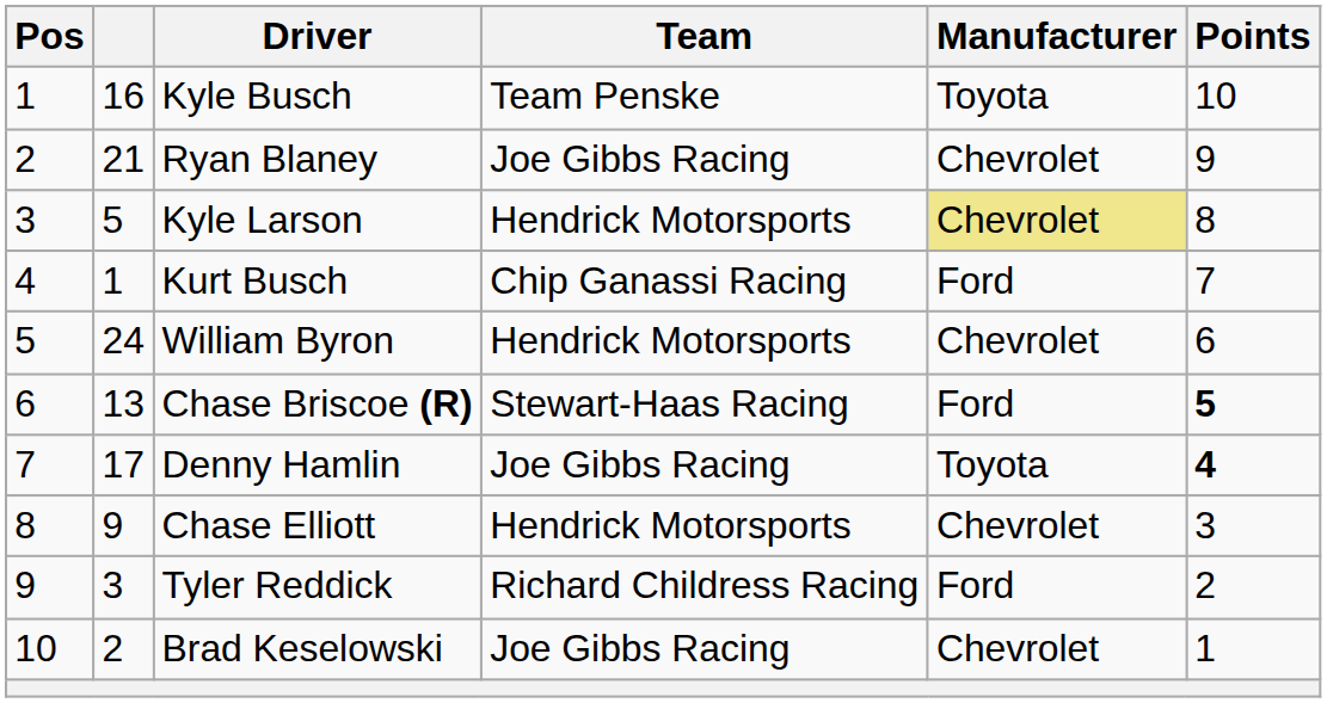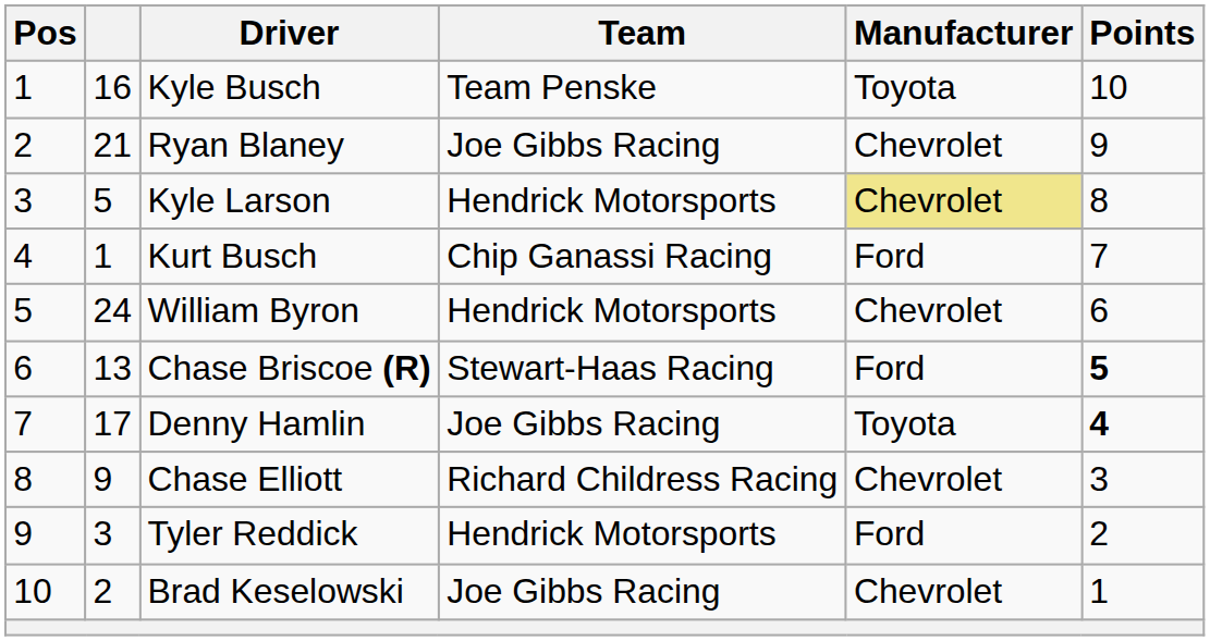Chase Elliott | Team: Hendrick Motorsports -> Richard Childress Racing
Tyler Reddick | Team: Richard Childress Racing -> Hendrick Motorsports
